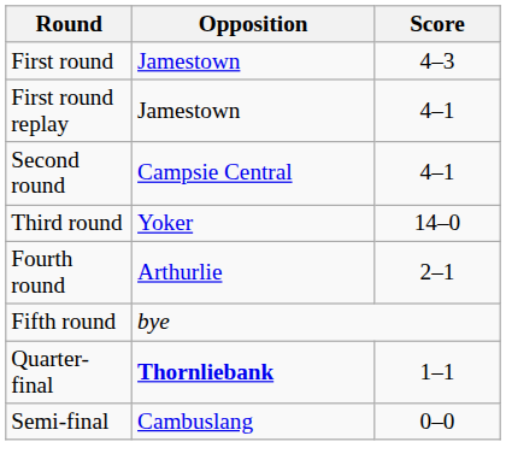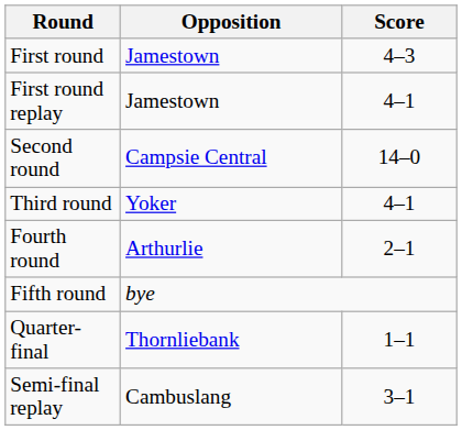Second round | Score: 4–1 -> 14–0
Third round | Score: 14–0 -> 4–1
Quarter-final | Opposition: bold -> normal
- row: Semi-final | Cambuslang | 0–0
+ row: Semi-final replay | Cambuslang | 3–1
